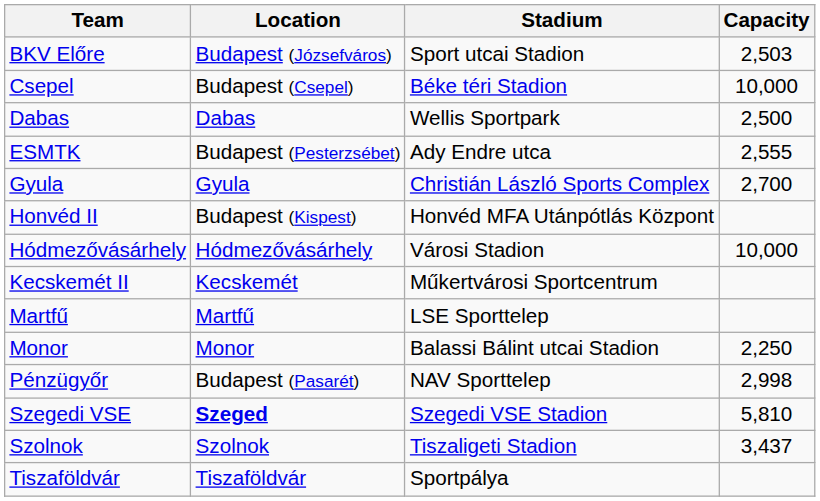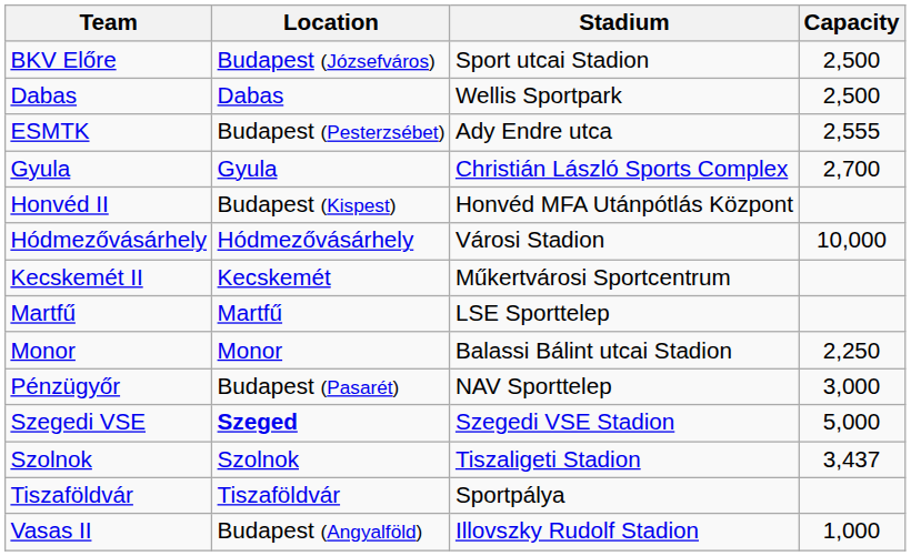BKV Előre | Capacity: 2,503 -> 2,500
- row: Csepel | Budapest (Csepel) | Béke téri Stadion | 10,000
Pénzügyőr | Capacity: 2,998 -> 3,000
Szegedi VSE | Capacity: 5,810 -> 5,000
+ row: Vasas II | Budapest (Angyalföld) | Illovszky Rudolf Stadion | 1,000
